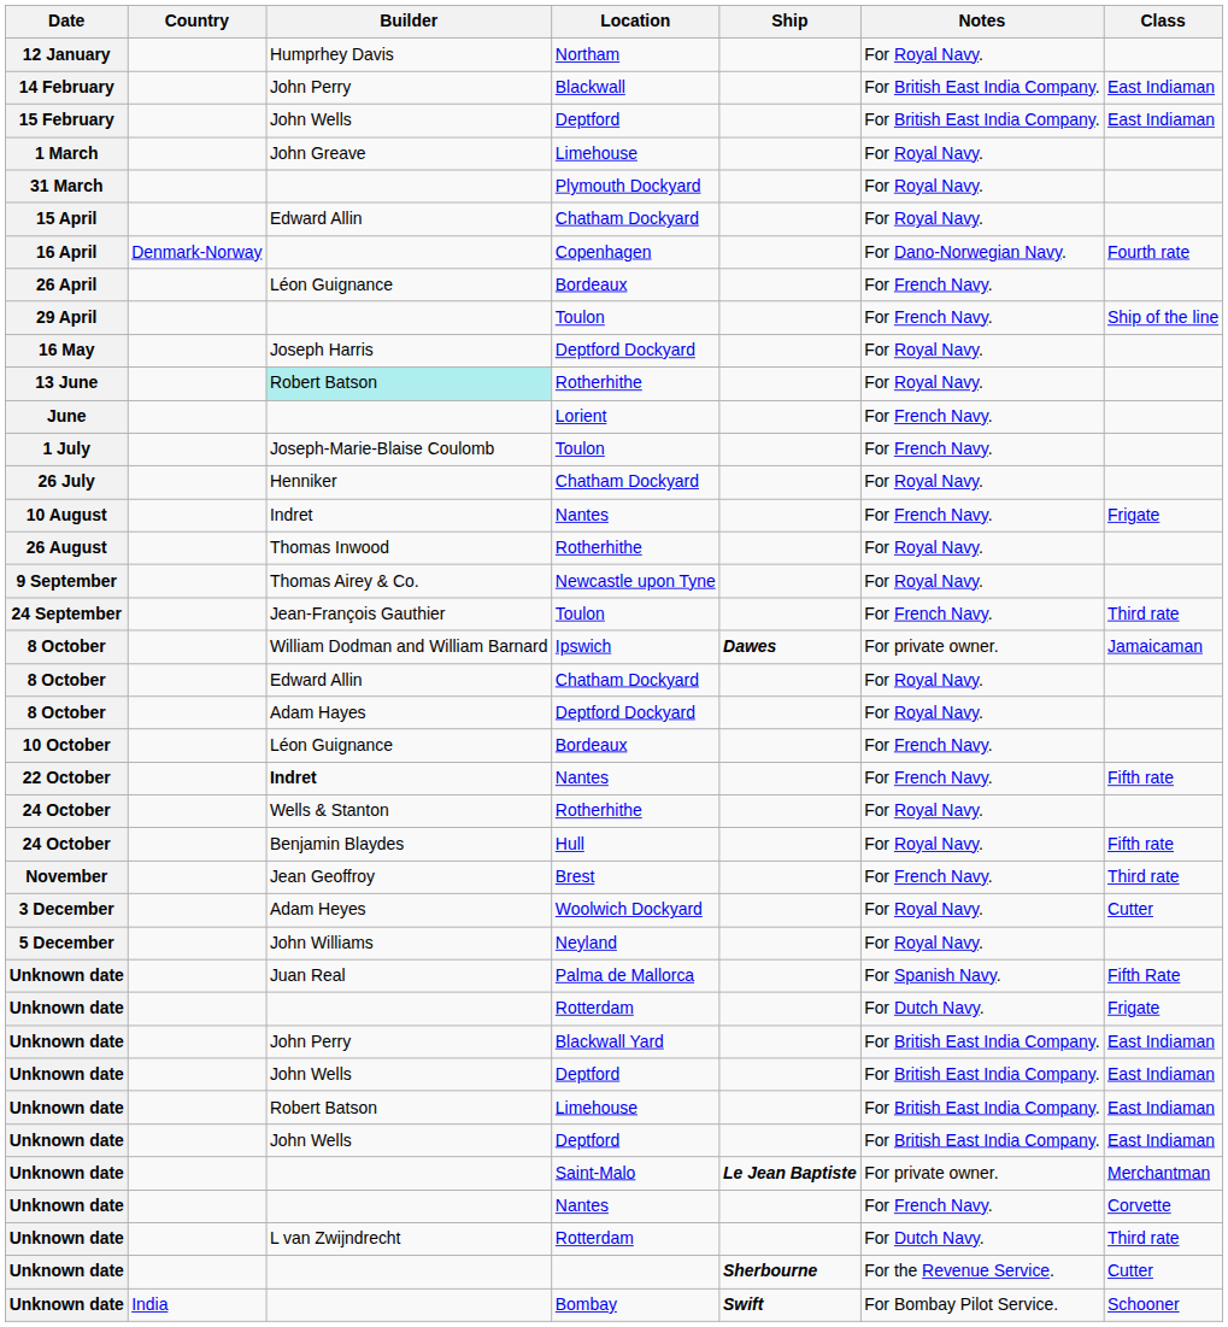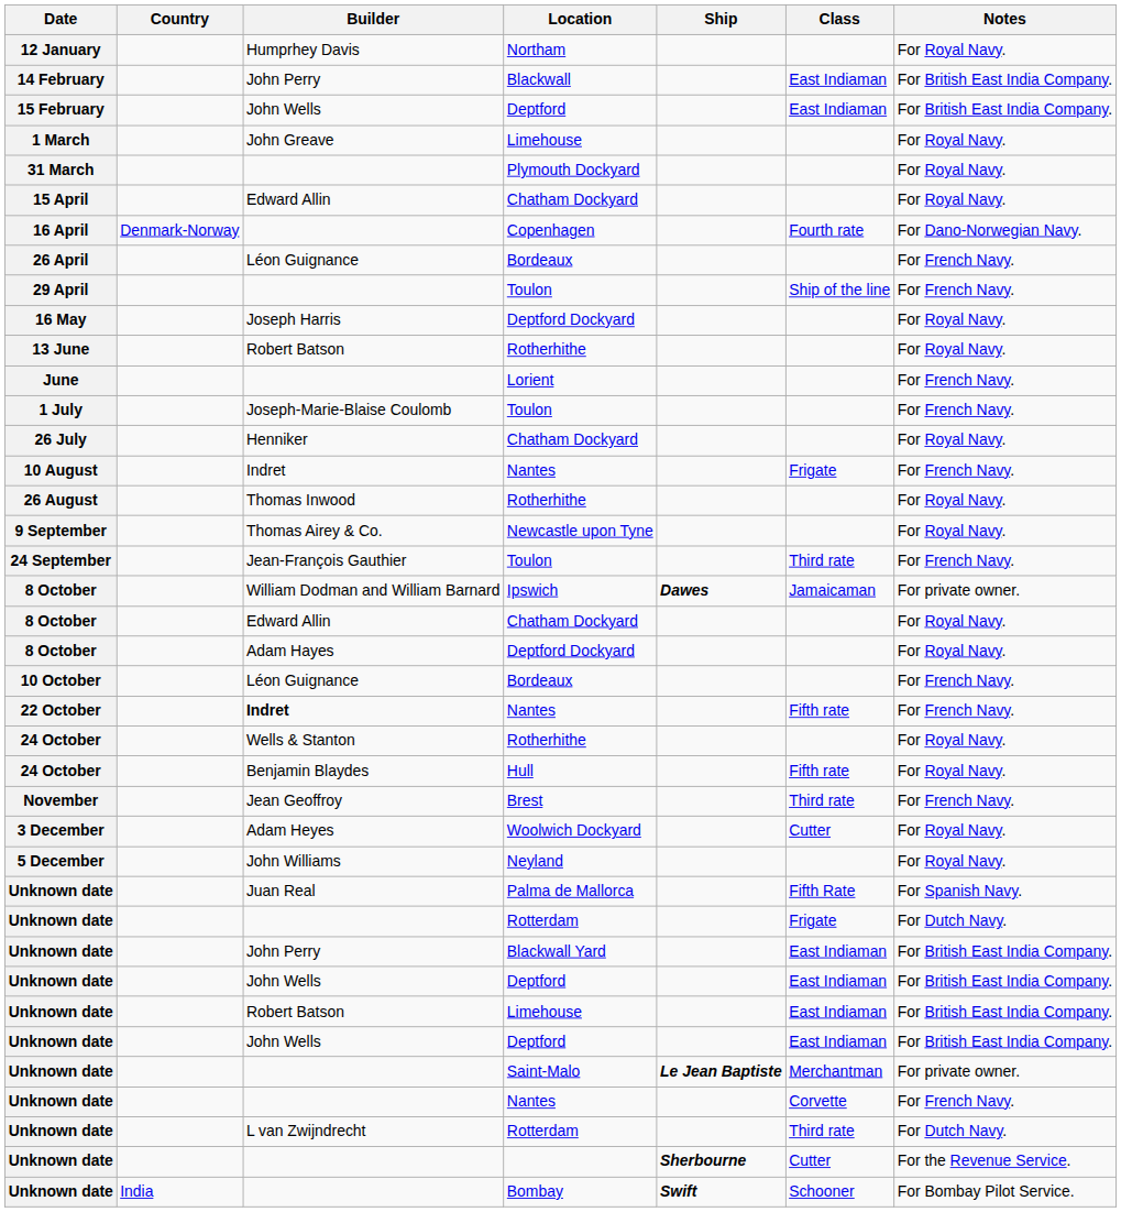columns swapped: Class <-> Notes
13 June | Builder: paleturquoise background -> no background
